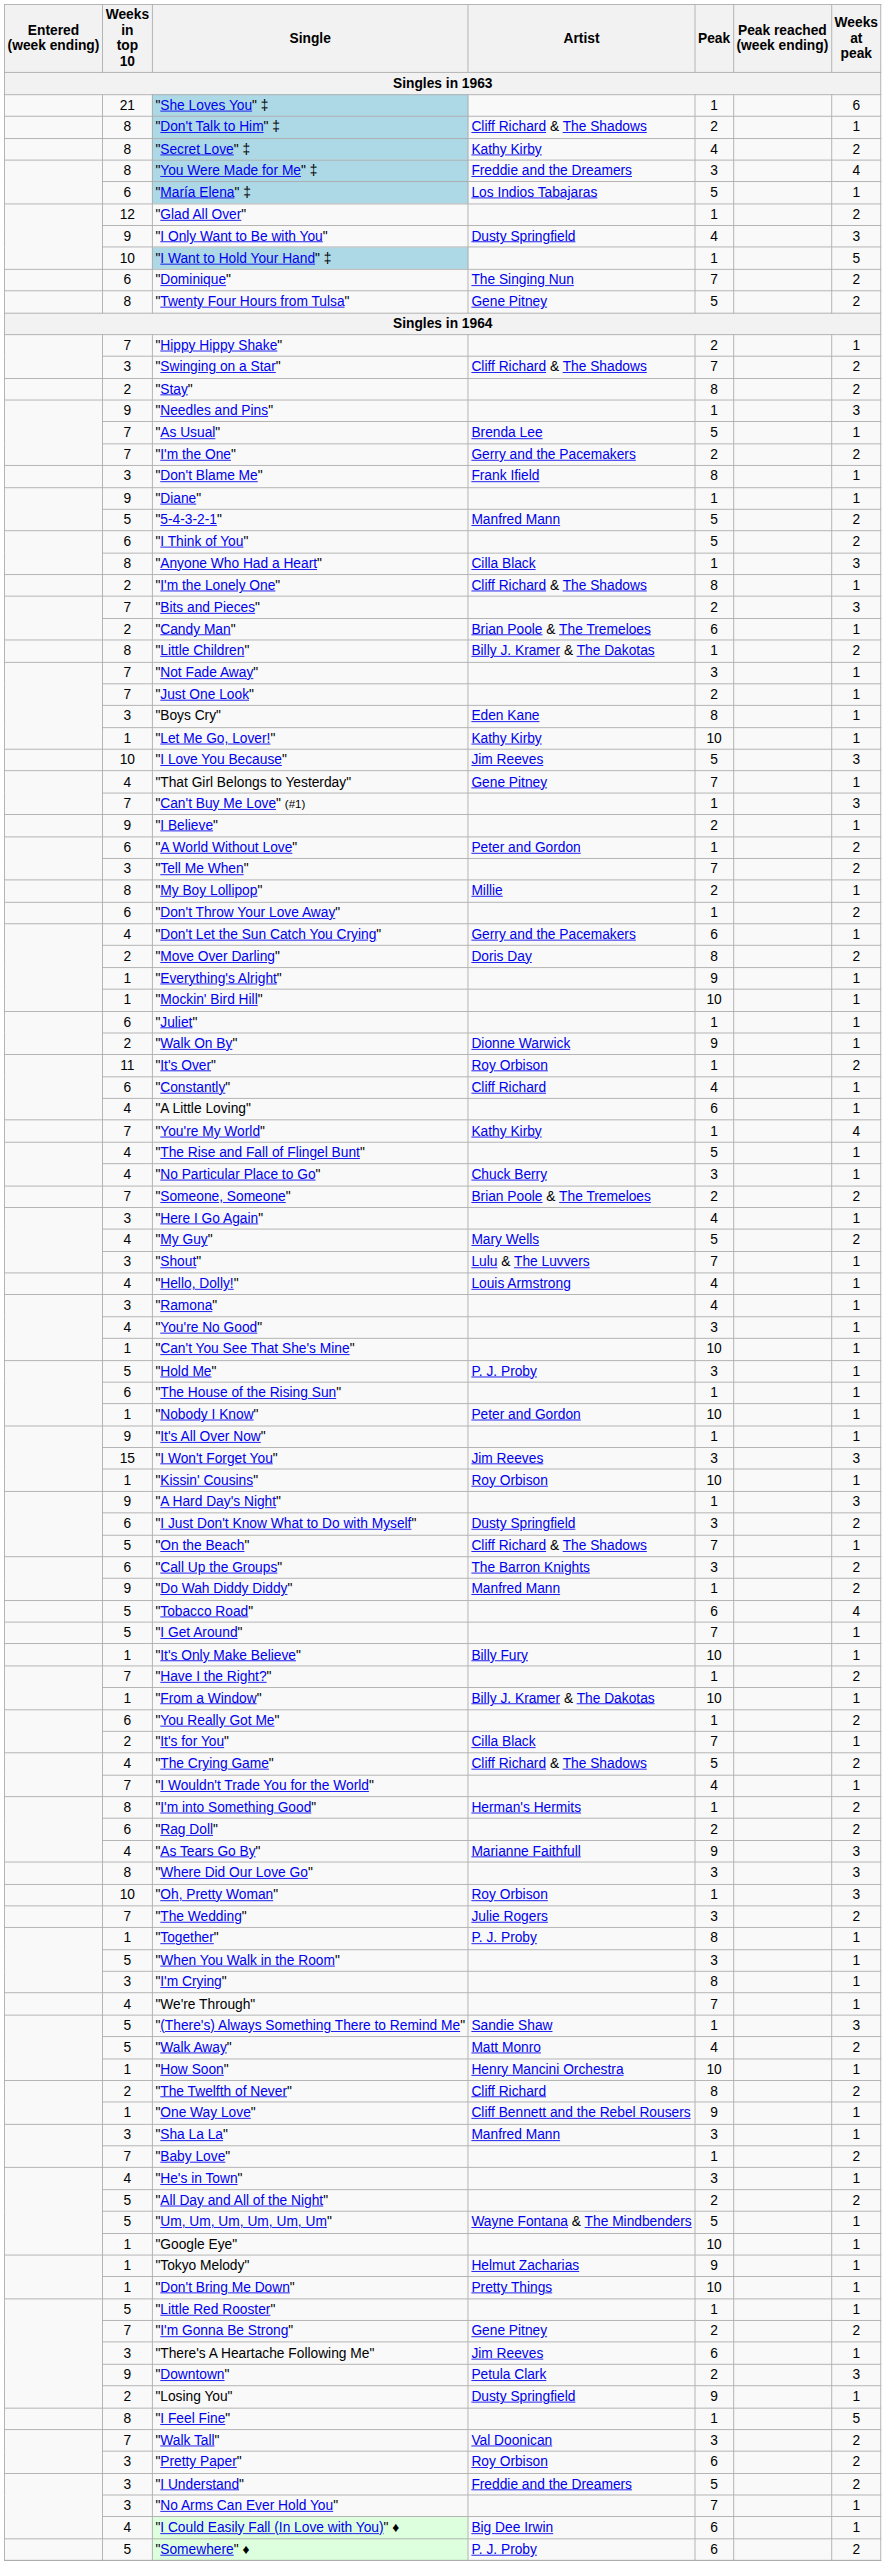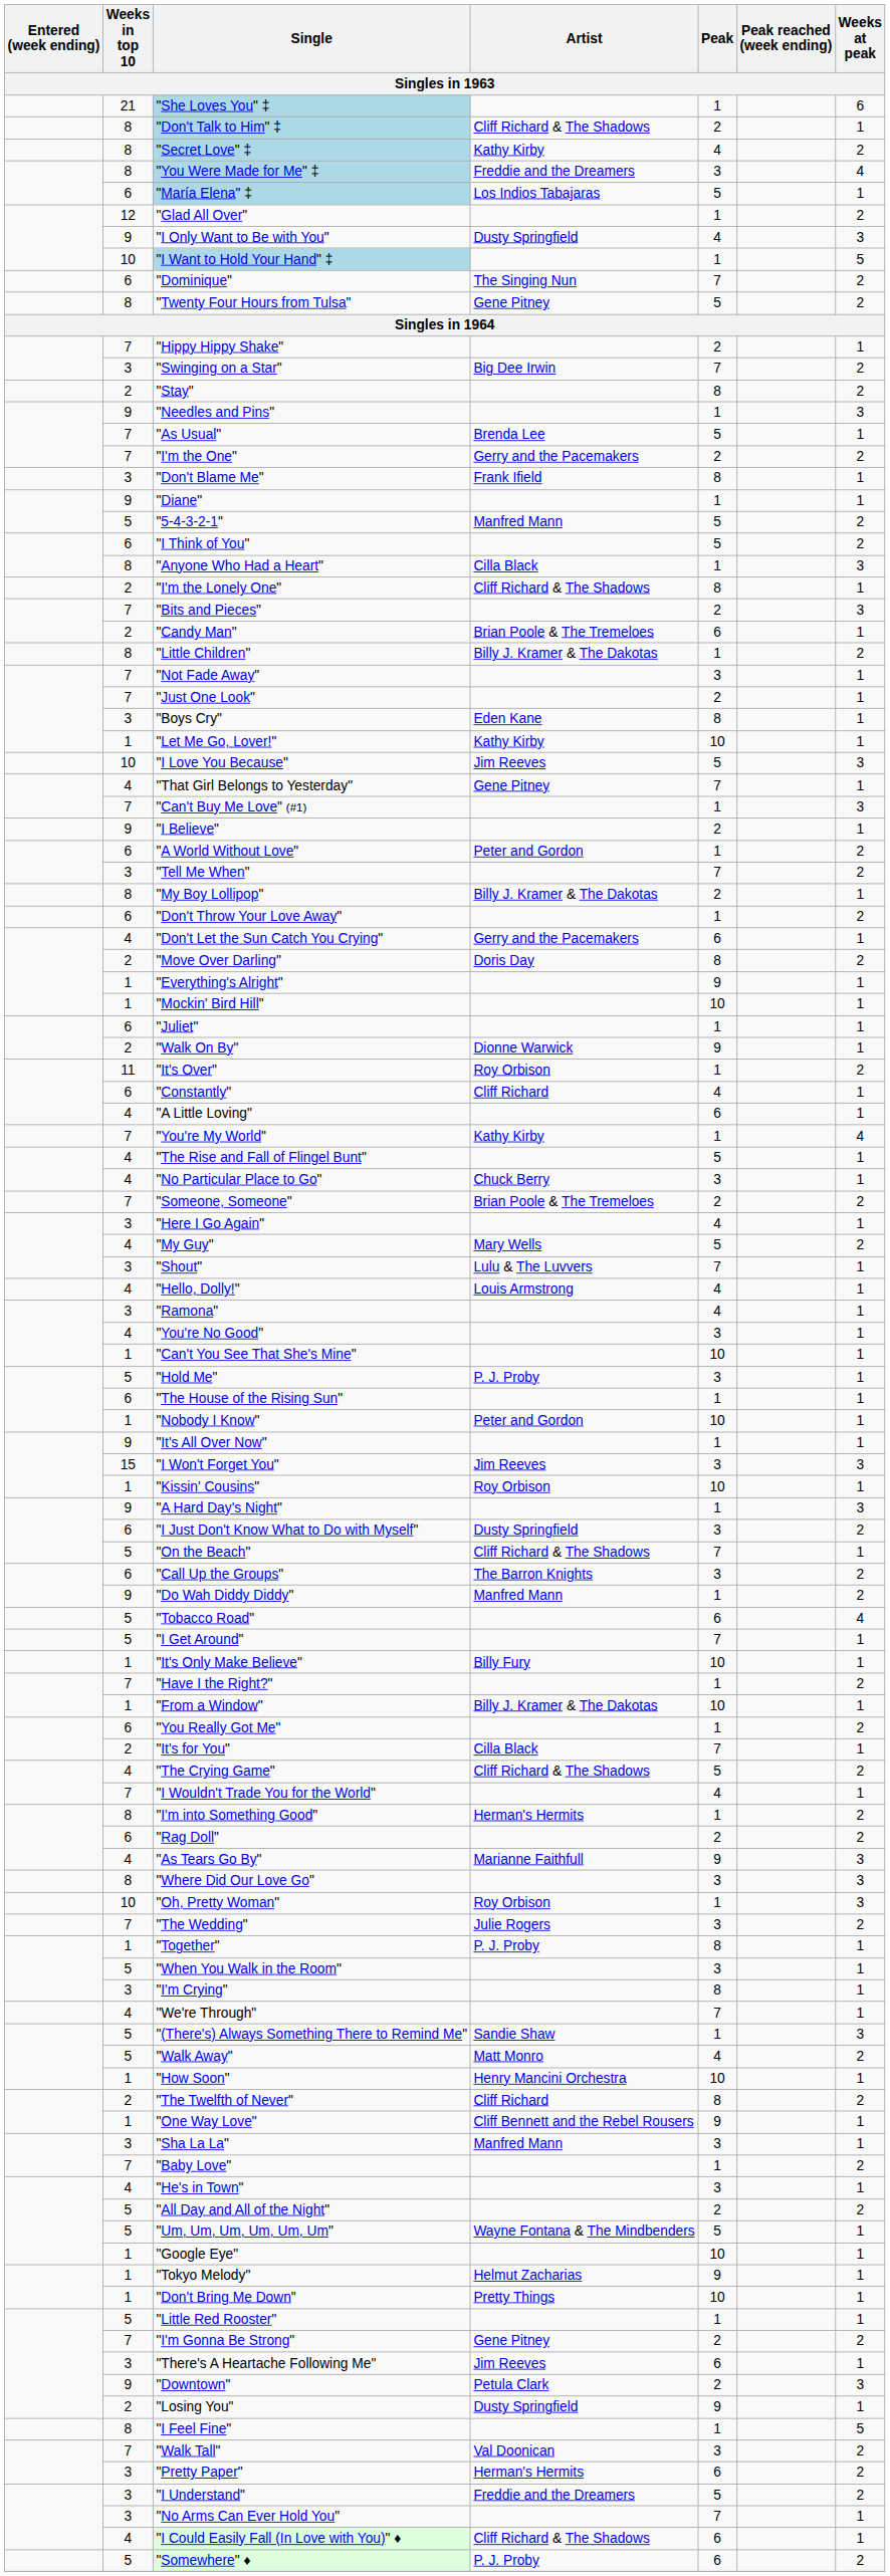"Swinging on a Star" | Artist: Cliff Richard & The Shadows -> Big Dee Irwin
"My Boy Lollipop" | Artist: Millie -> Billy J. Kramer & The Dakotas
"Pretty Paper" | Artist: Roy Orbison -> Herman's Hermits
"I Could Easily Fall (In Love with You)" ♦ | Artist: Big Dee Irwin -> Cliff Richard & The Shadows
